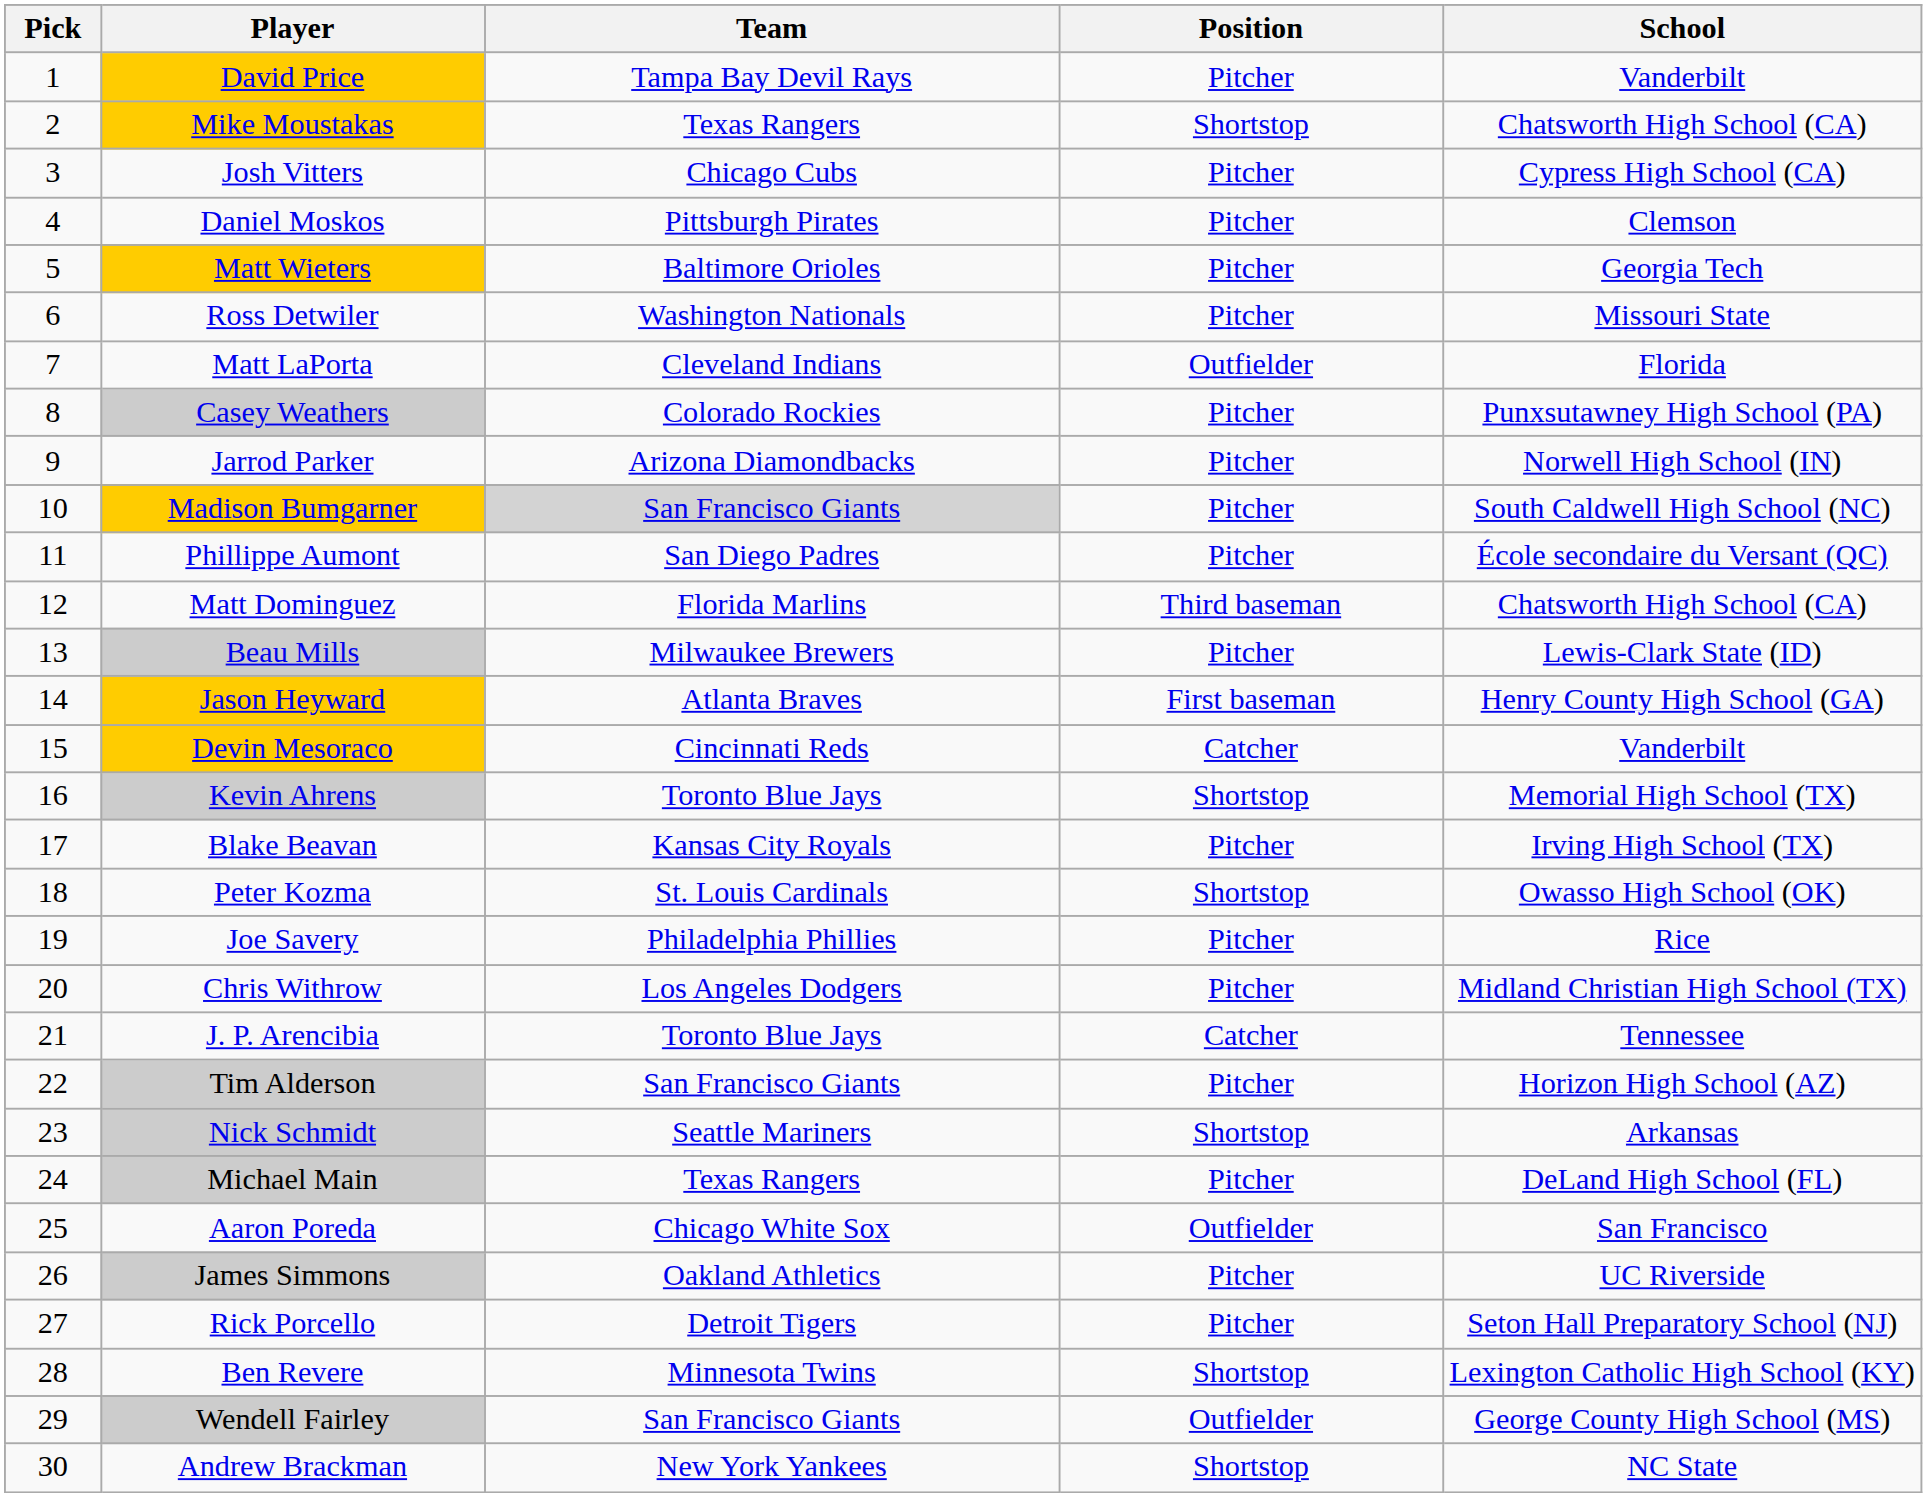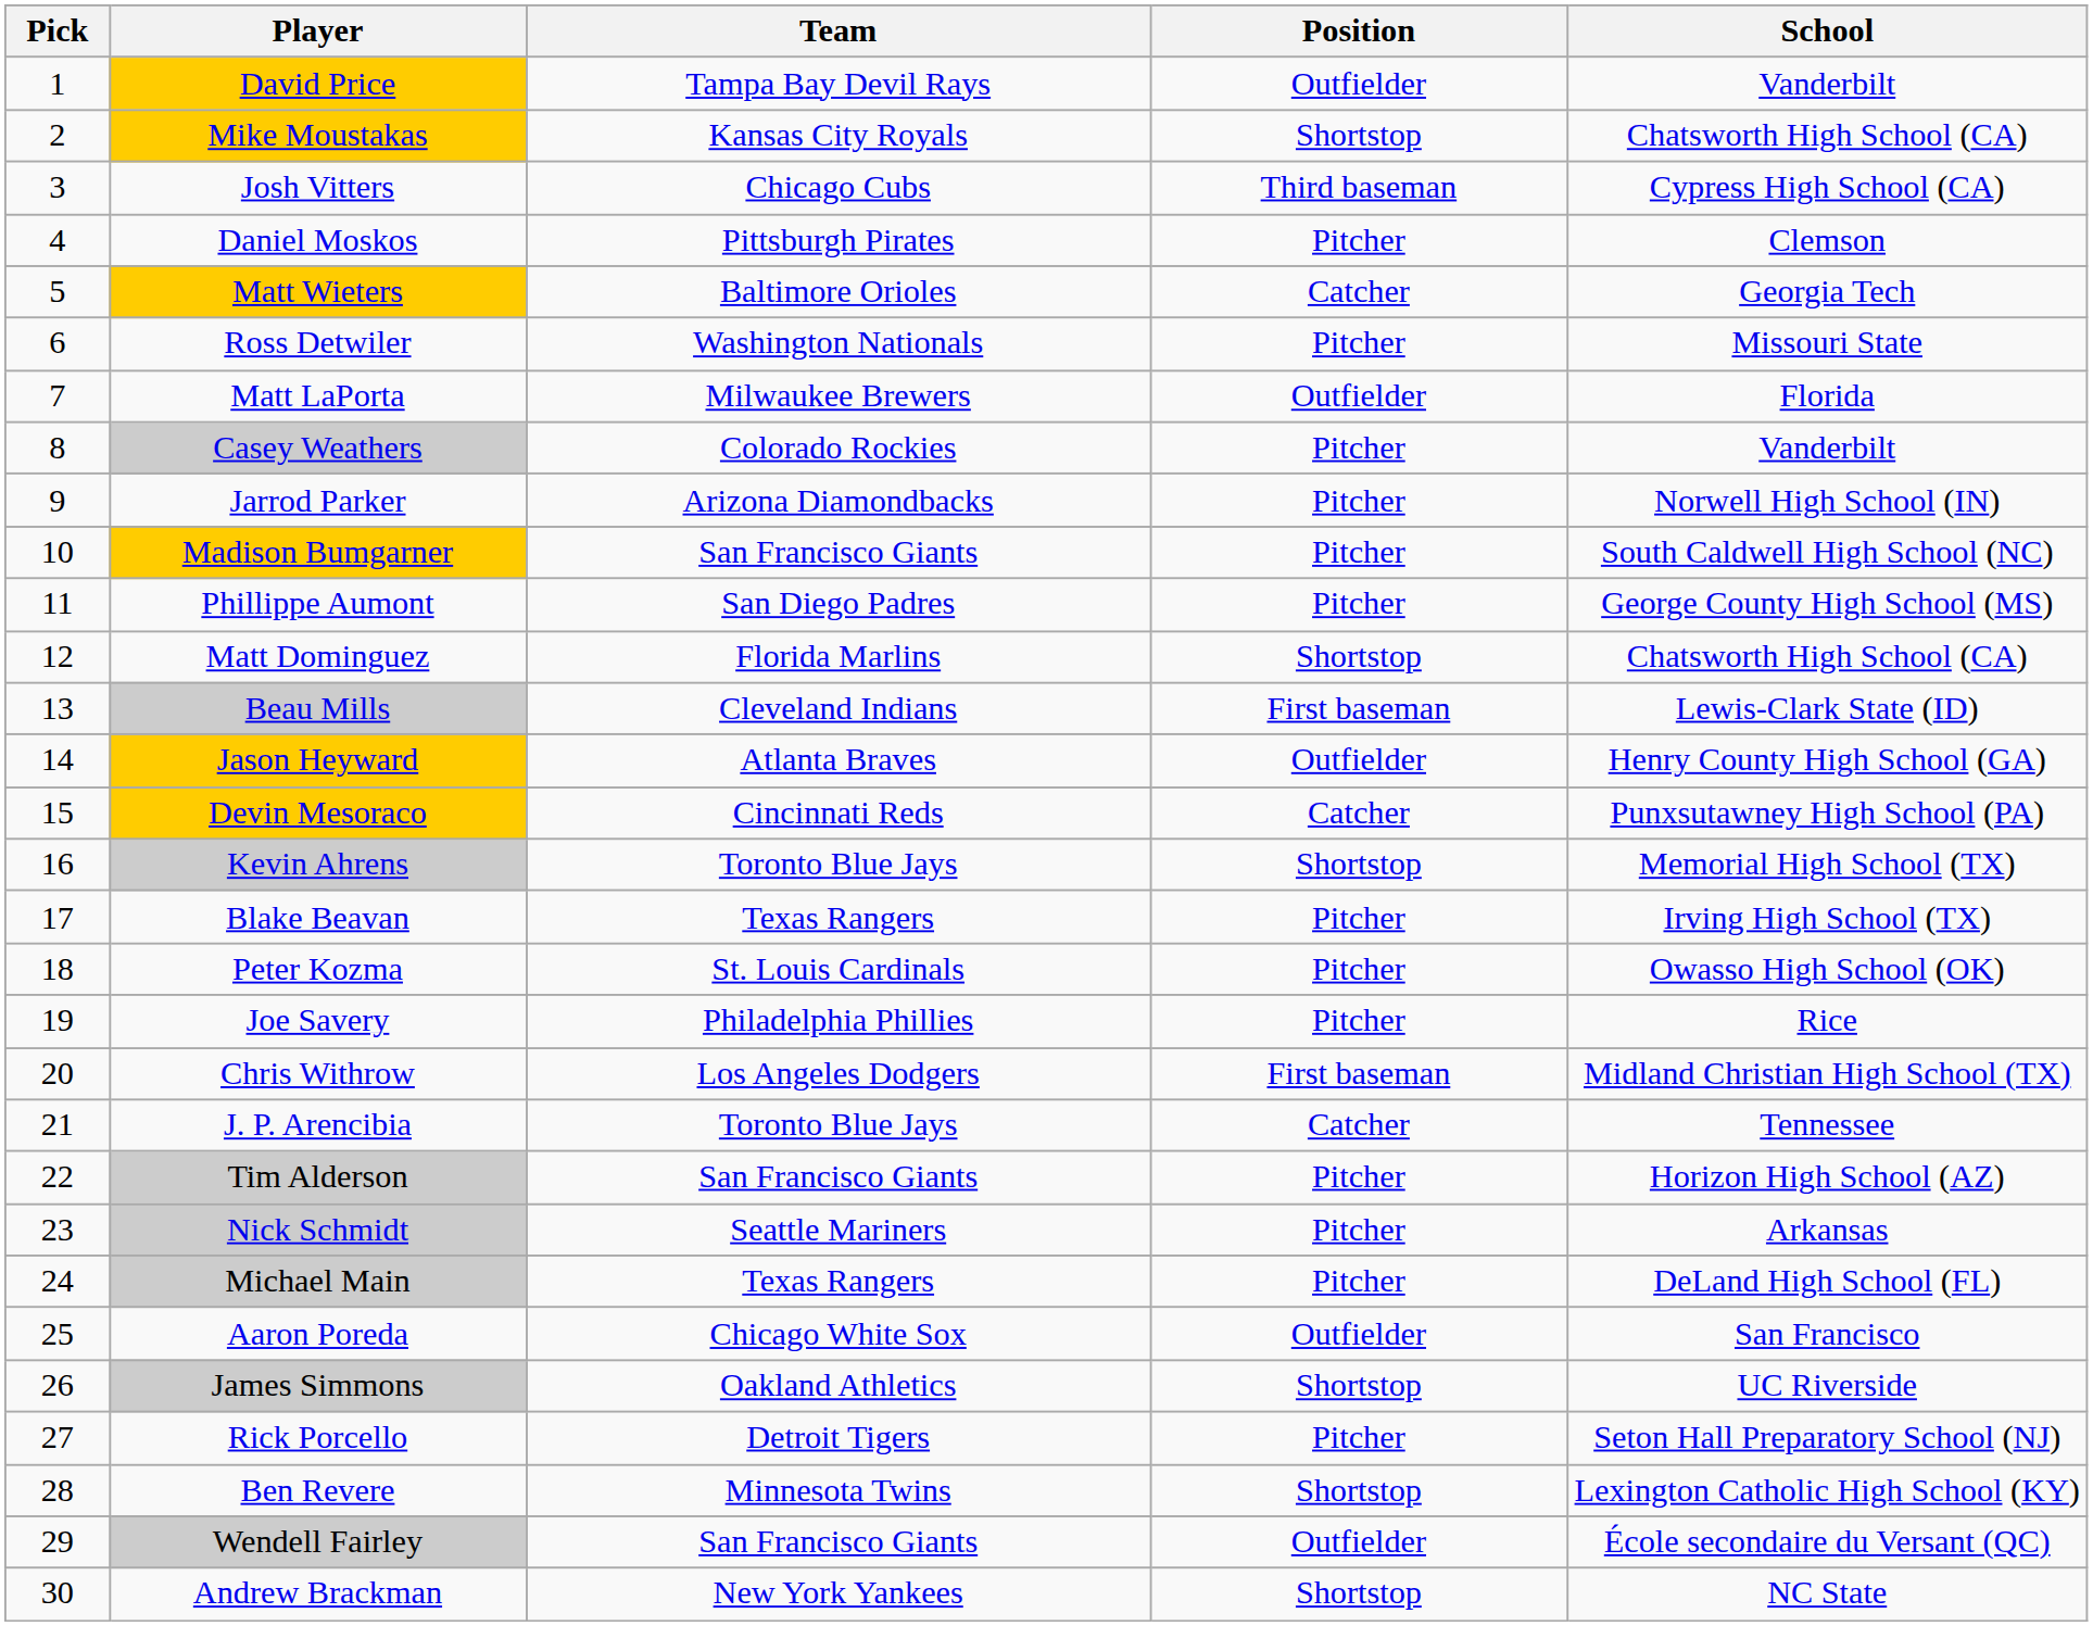David Price | Position: Pitcher -> Outfielder
Mike Moustakas | Team: Texas Rangers -> Kansas City Royals
Josh Vitters | Position: Pitcher -> Third baseman
Matt Wieters | Position: Pitcher -> Catcher
Matt LaPorta | Team: Cleveland Indians -> Milwaukee Brewers
Casey Weathers | School: Punxsutawney High School (PA) -> Vanderbilt
Madison Bumgarner | Team: lightgrey background -> no background
Phillippe Aumont | School: École secondaire du Versant (QC) -> George County High School (MS)
Matt Dominguez | Position: Third baseman -> Shortstop
Beau Mills | Team: Milwaukee Brewers -> Cleveland Indians
Beau Mills | Position: Pitcher -> First baseman
Jason Heyward | Position: First baseman -> Outfielder
Devin Mesoraco | School: Vanderbilt -> Punxsutawney High School (PA)
Blake Beavan | Team: Kansas City Royals -> Texas Rangers
Peter Kozma | Position: Shortstop -> Pitcher
Chris Withrow | Position: Pitcher -> First baseman
Nick Schmidt | Position: Shortstop -> Pitcher
James Simmons | Position: Pitcher -> Shortstop
Wendell Fairley | School: George County High School (MS) -> École secondaire du Versant (QC)
